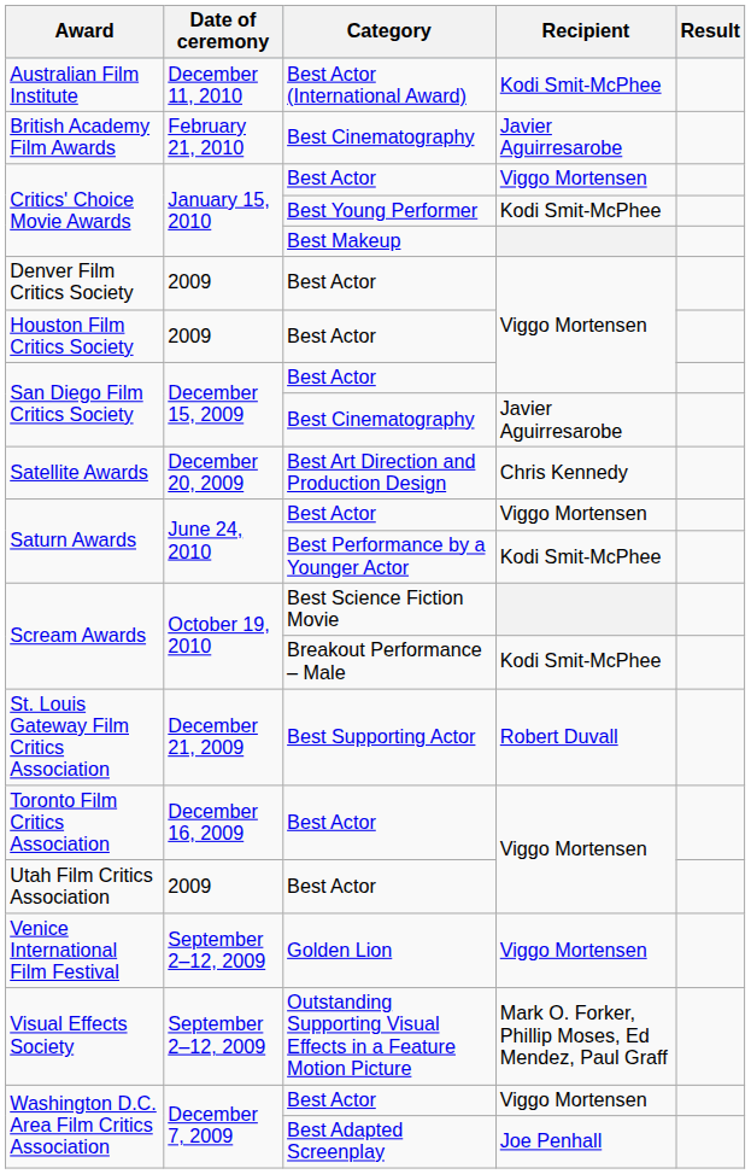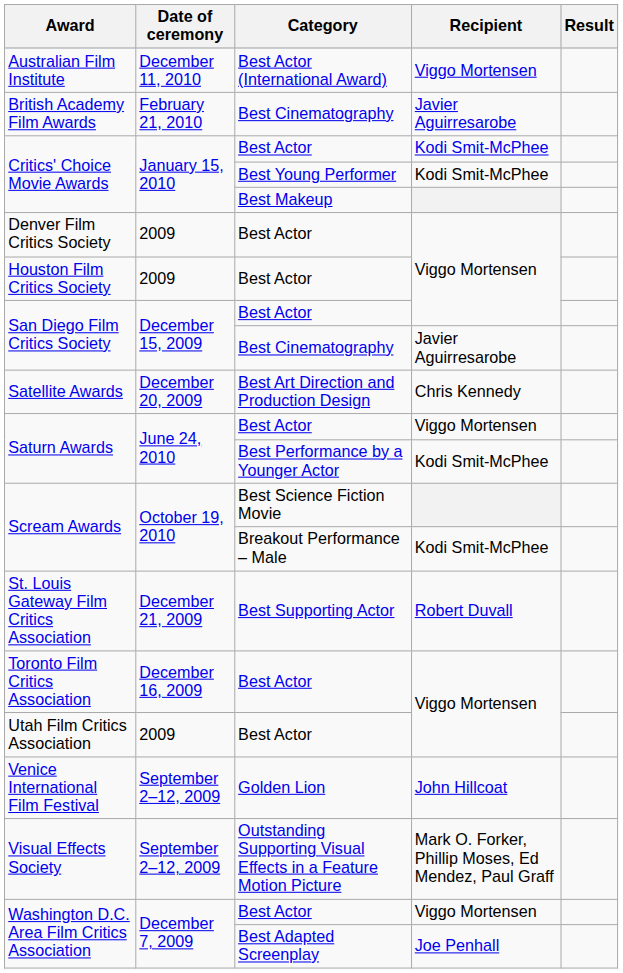Australian Film Institute | Recipient: Kodi Smit-McPhee -> Viggo Mortensen
Critics' Choice Movie Awards / Best Actor | Recipient: Viggo Mortensen -> Kodi Smit-McPhee
Venice International Film Festival | Recipient: Viggo Mortensen -> John Hillcoat
